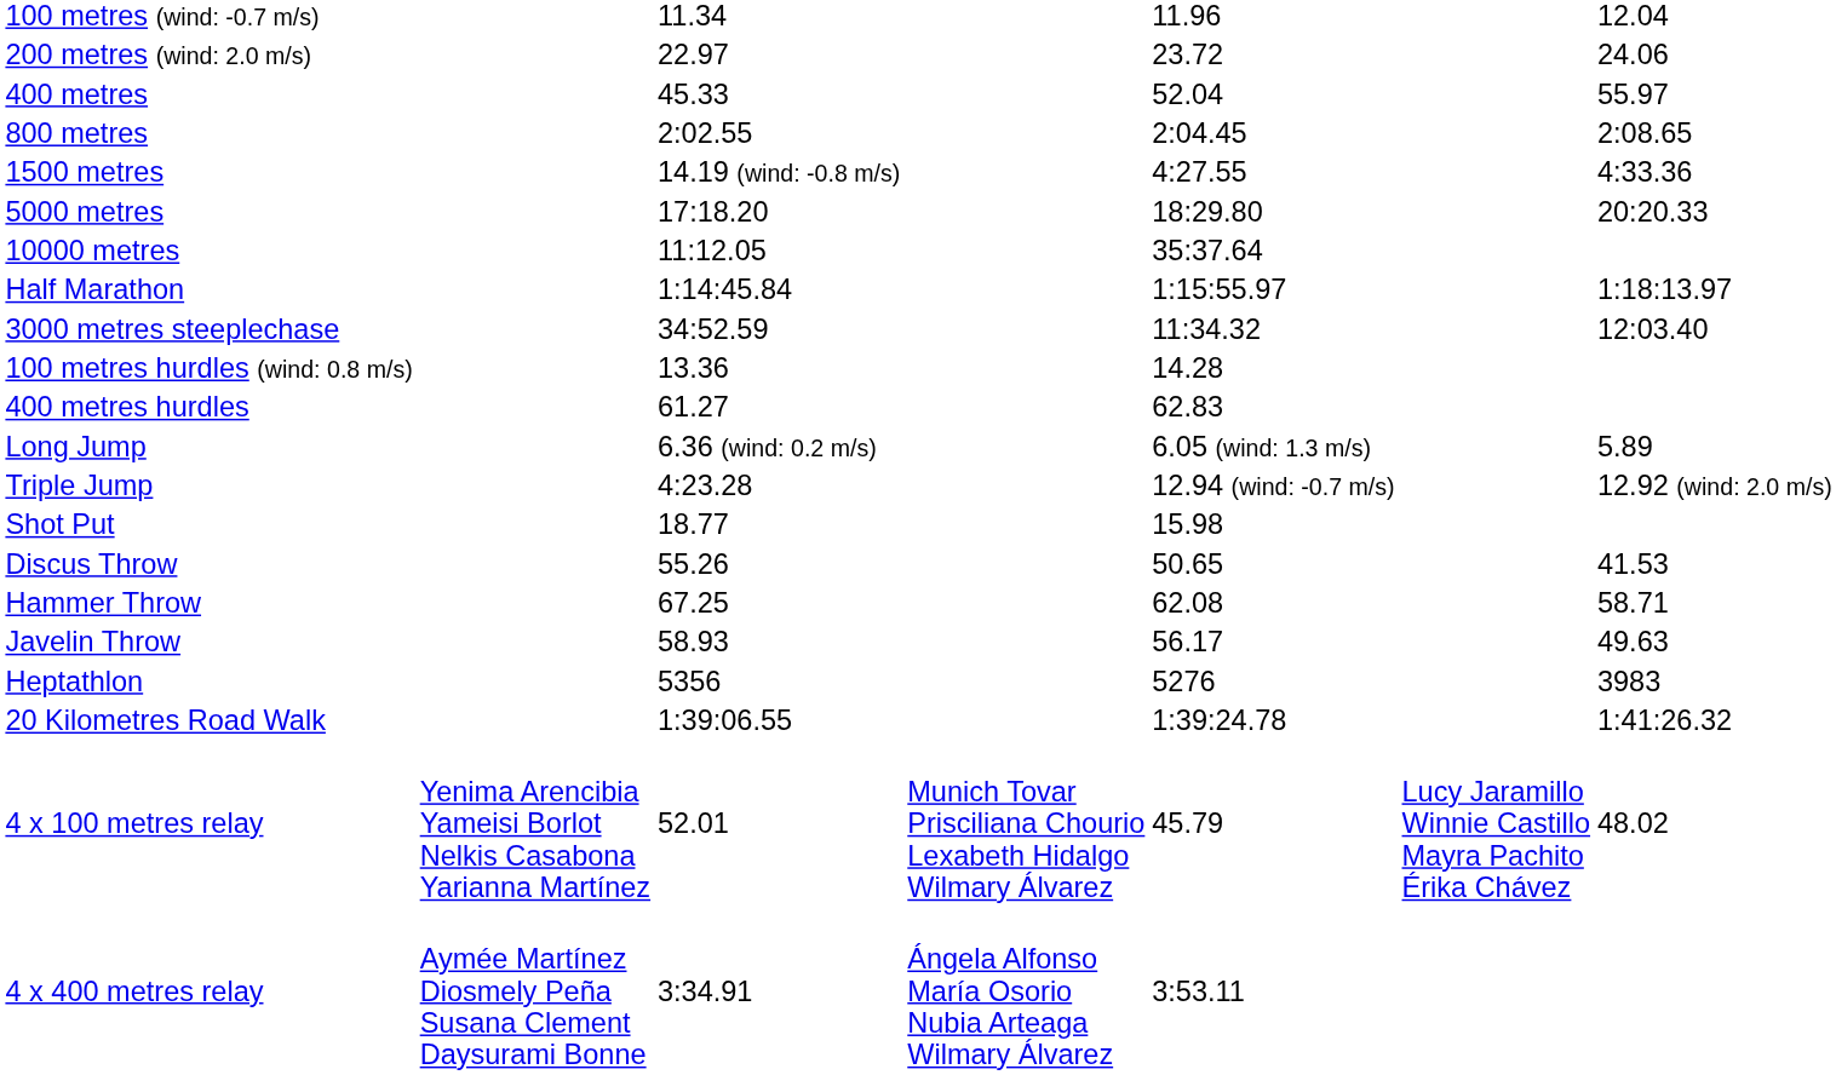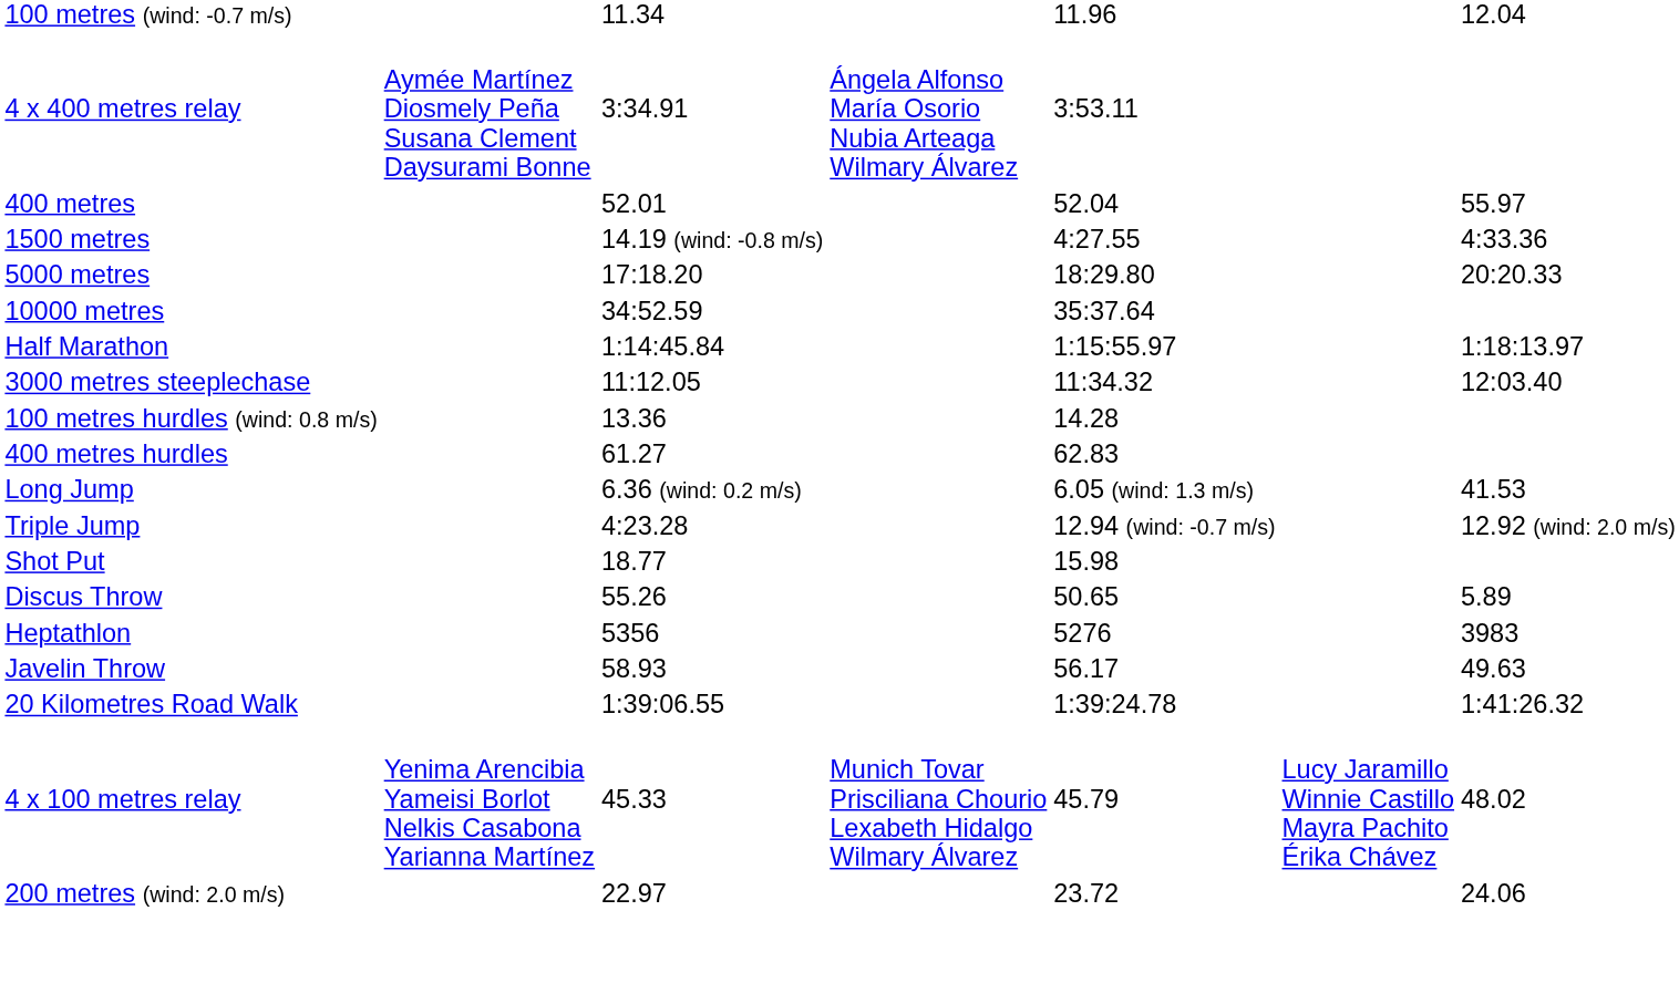rows swapped: 200 metres (wind: 2.0 m/s) <-> 4 x 400 metres relay
400 metres | column 3: 45.33 -> 52.01
- row: 800 metres | 2:02.55 | 2:04.45 | 2:08.65
10000 metres | column 3: 11:12.05 -> 34:52.59
3000 metres steeplechase | column 3: 34:52.59 -> 11:12.05
Long Jump | column 7: 5.89 -> 41.53
Discus Throw | column 7: 41.53 -> 5.89
- row: Hammer Throw | 67.25 | 62.08 | 58.71
rows swapped: Javelin Throw <-> Heptathlon
4 x 100 metres relay | column 3: 52.01 -> 45.33
